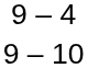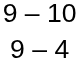rows swapped: 9 – 4 <-> 9 – 10
